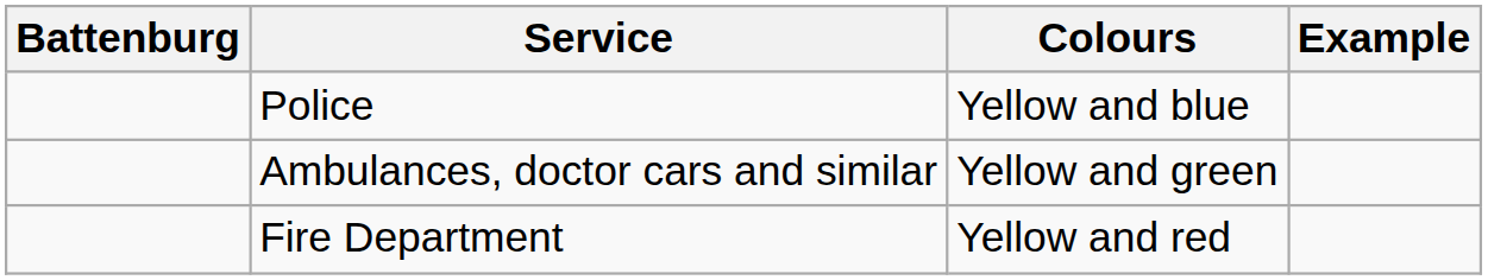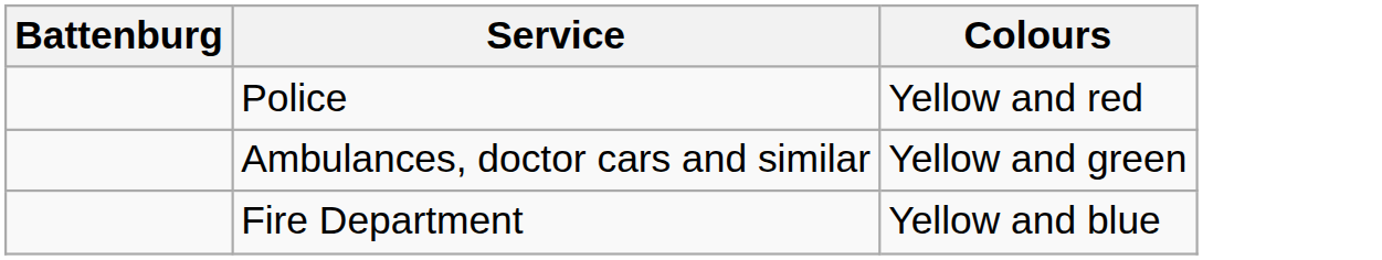- column: Example
Police | Colours: Yellow and blue -> Yellow and red
Fire Department | Colours: Yellow and red -> Yellow and blue
